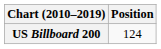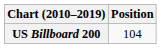US Billboard 200 | Position: 124 -> 104
